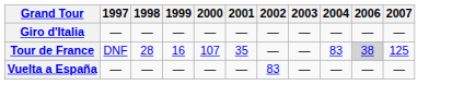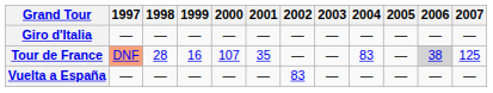+ column: 2005 | — | — | —
Tour de France | 1997: no background -> lightsalmon background
